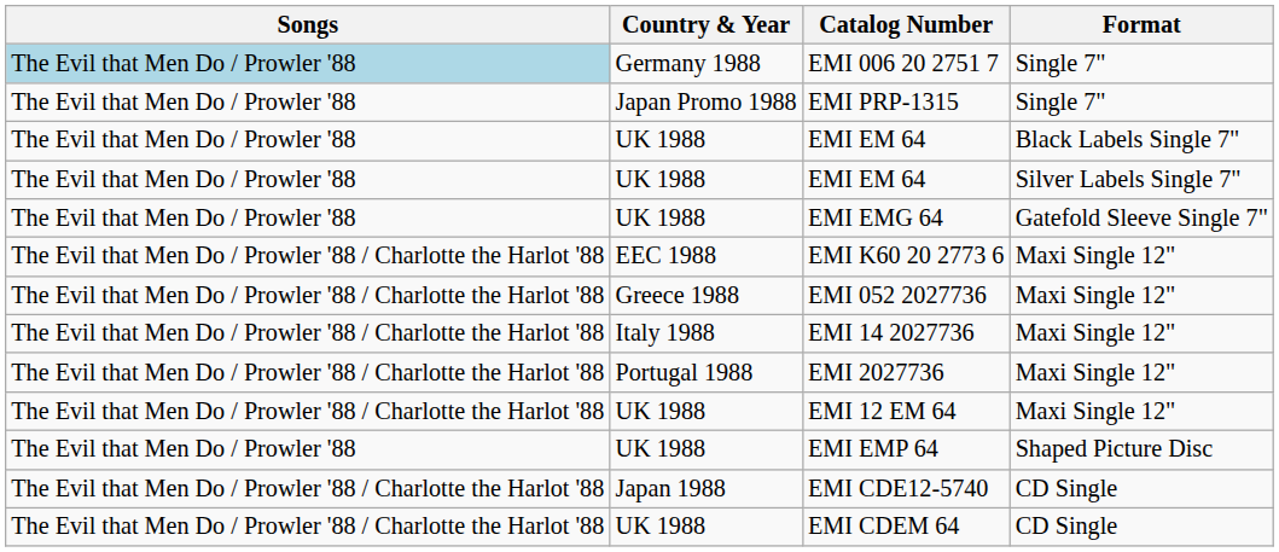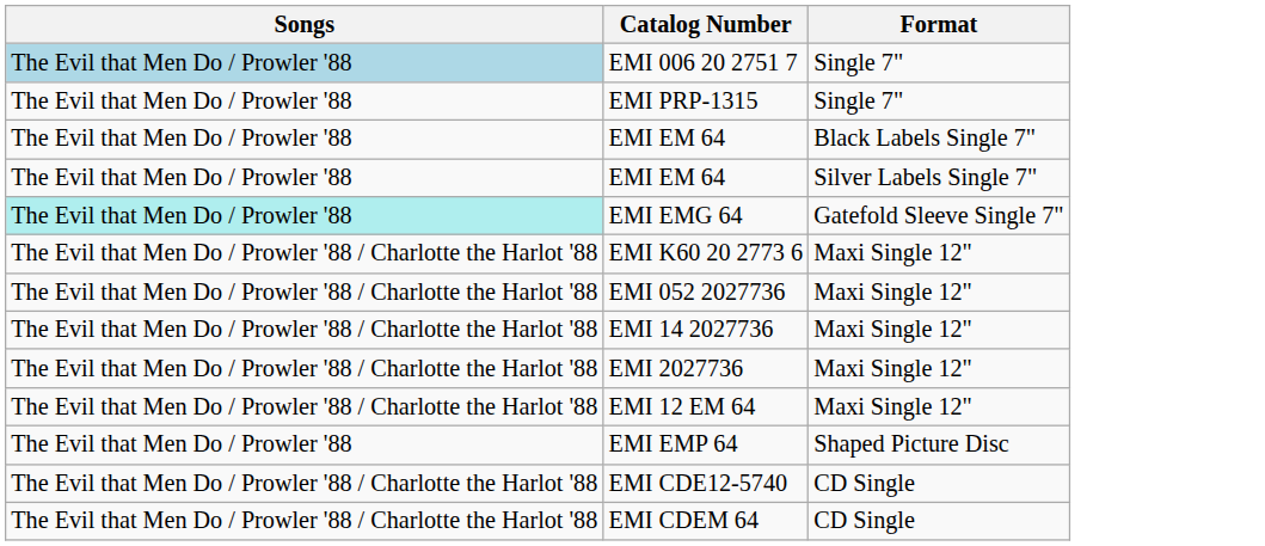- column: Country & Year | Germany 1988 | Japan Promo 1988 | UK 1988 | UK 1988 | UK 1988 | EEC 1988 | Greece 1988 | Italy 1988 | Portugal 1988 | UK 1988 | UK 1988 | Japan 1988 | UK 1988
EMI EMG 64 | Songs: no background -> paleturquoise background
